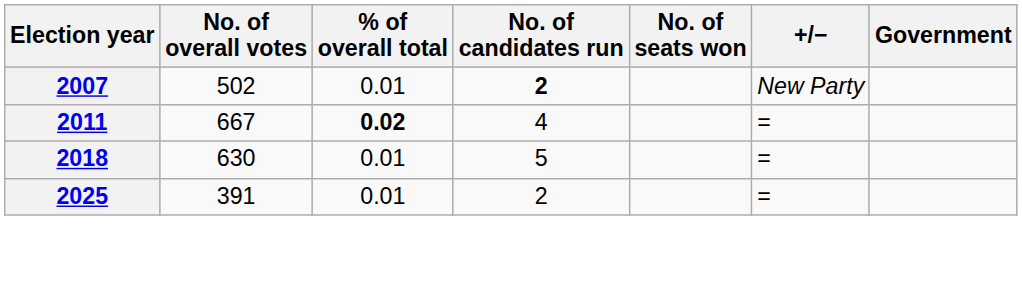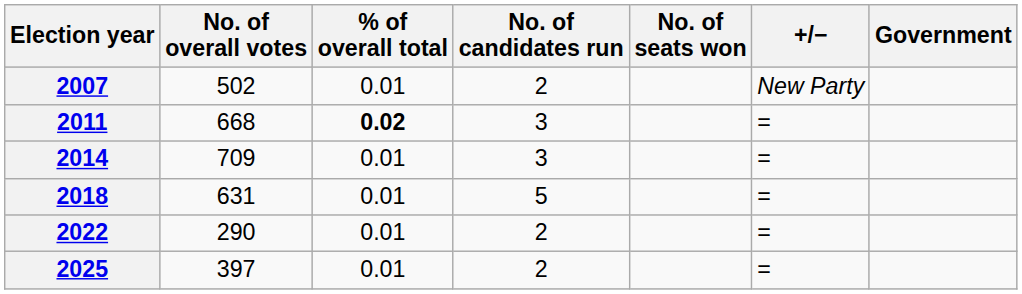2007 | No. of candidates run: bold -> normal
2011 | No. of overall votes: 667 -> 668
2011 | No. of candidates run: 4 -> 3
+ row: 2014 | 709 | 0.01 | 3 | =
2018 | No. of overall votes: 630 -> 631
+ row: 2022 | 290 | 0.01 | 2 | =
2025 | No. of overall votes: 391 -> 397
